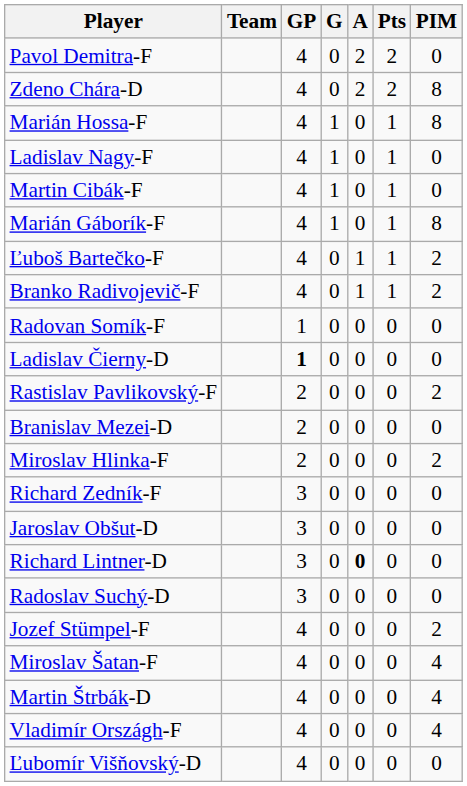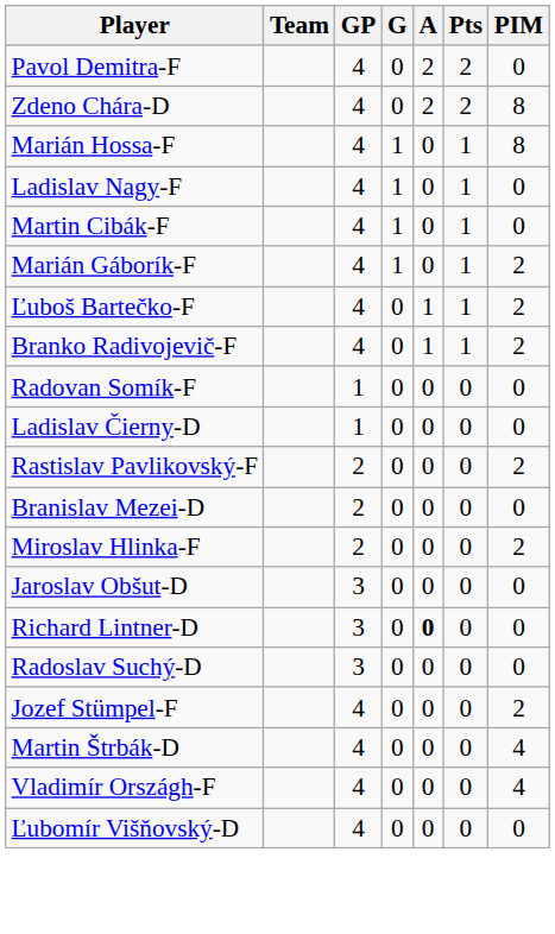Marián Gáborík-F | PIM: 8 -> 2
Ladislav Čierny-D | GP: bold -> normal
- row: Richard Zedník-F | 3 | 0 | 0 | 0 | 0
- row: Miroslav Šatan-F | 4 | 0 | 0 | 0 | 4
